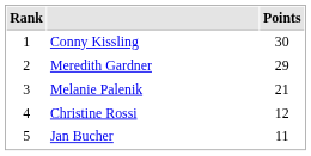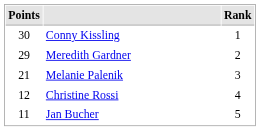columns swapped: Rank <-> Points
